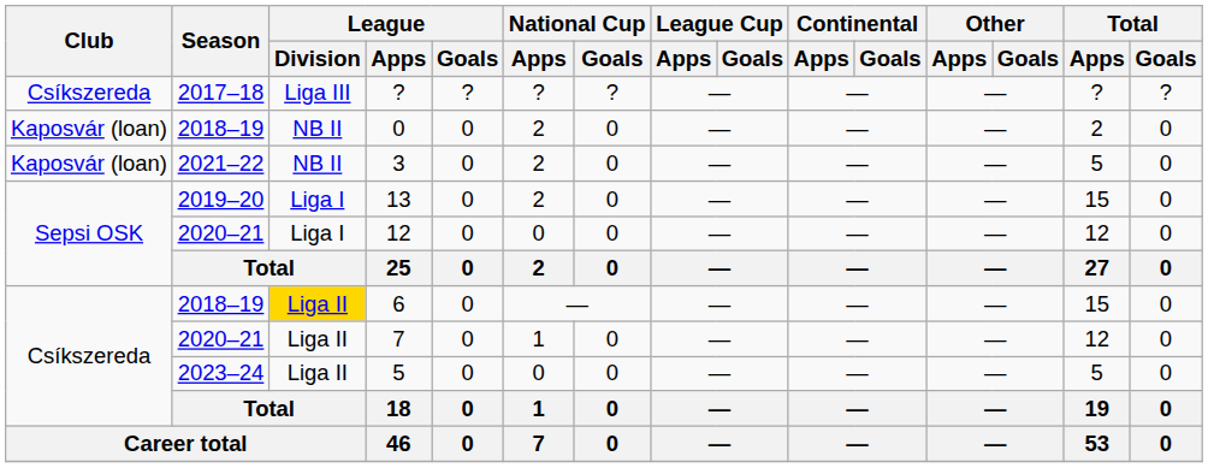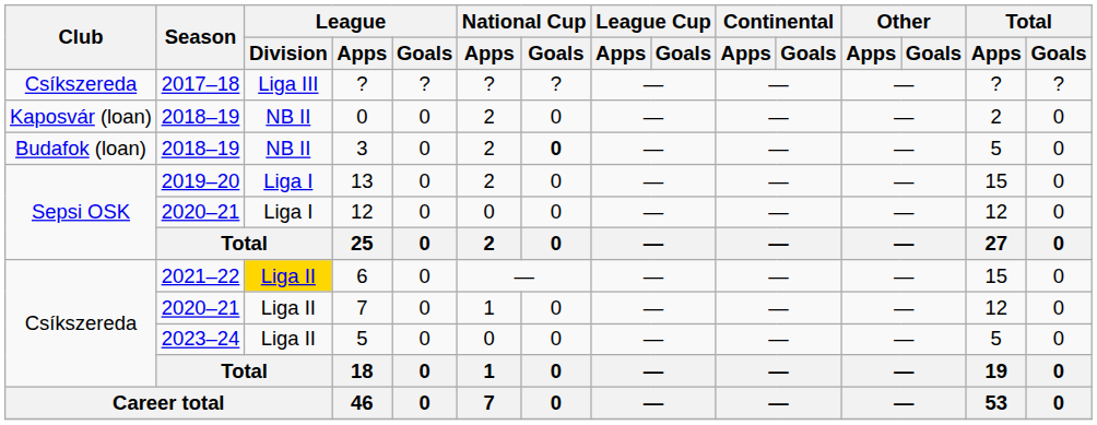3 | Club: Kaposvár (loan) -> Budafok (loan)
3 | Season: 2021–22 -> 2018–19
3 | National Cup / Goals: normal -> bold
6 | Season: 2018–19 -> 2021–22
